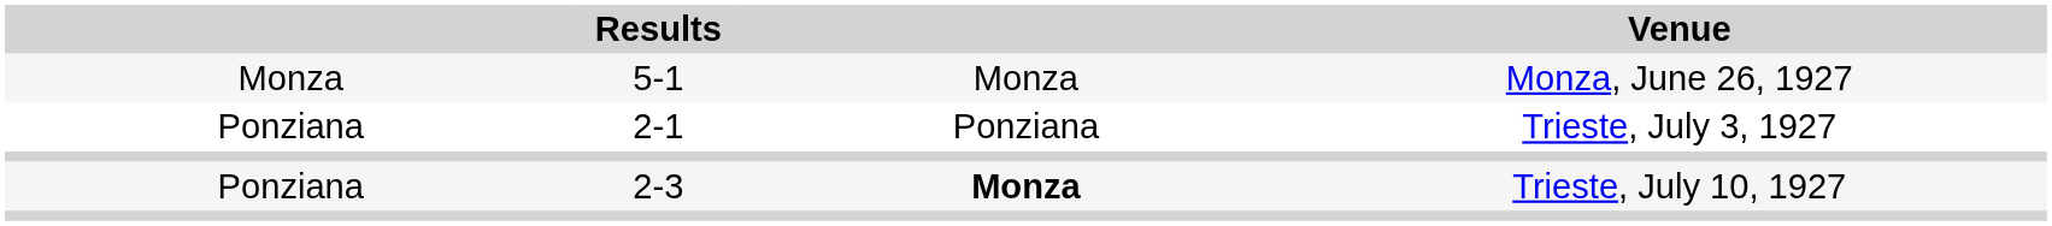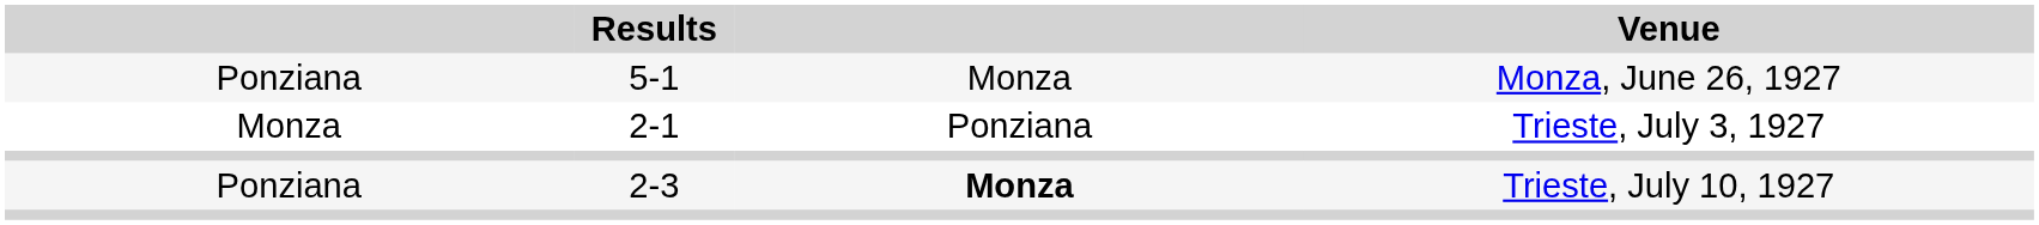5-1 | column 1: Monza -> Ponziana
2-1 | column 1: Ponziana -> Monza
